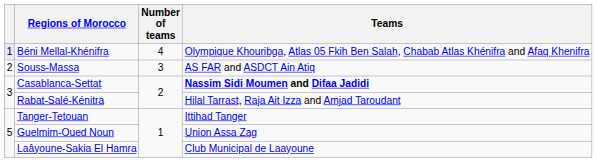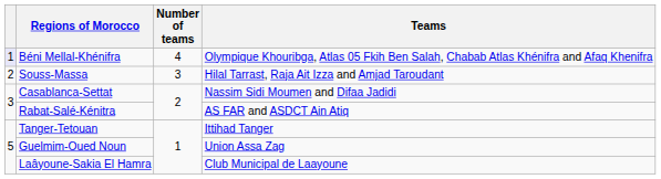Souss-Massa | Teams: AS FAR and ASDCT Ain Atiq -> Hilal Tarrast, Raja Ait Izza and Amjad Taroudant
Casablanca-Settat | Teams: bold -> normal
Rabat-Salé-Kénitra | Teams: Hilal Tarrast, Raja Ait Izza and Amjad Taroudant -> AS FAR and ASDCT Ain Atiq
